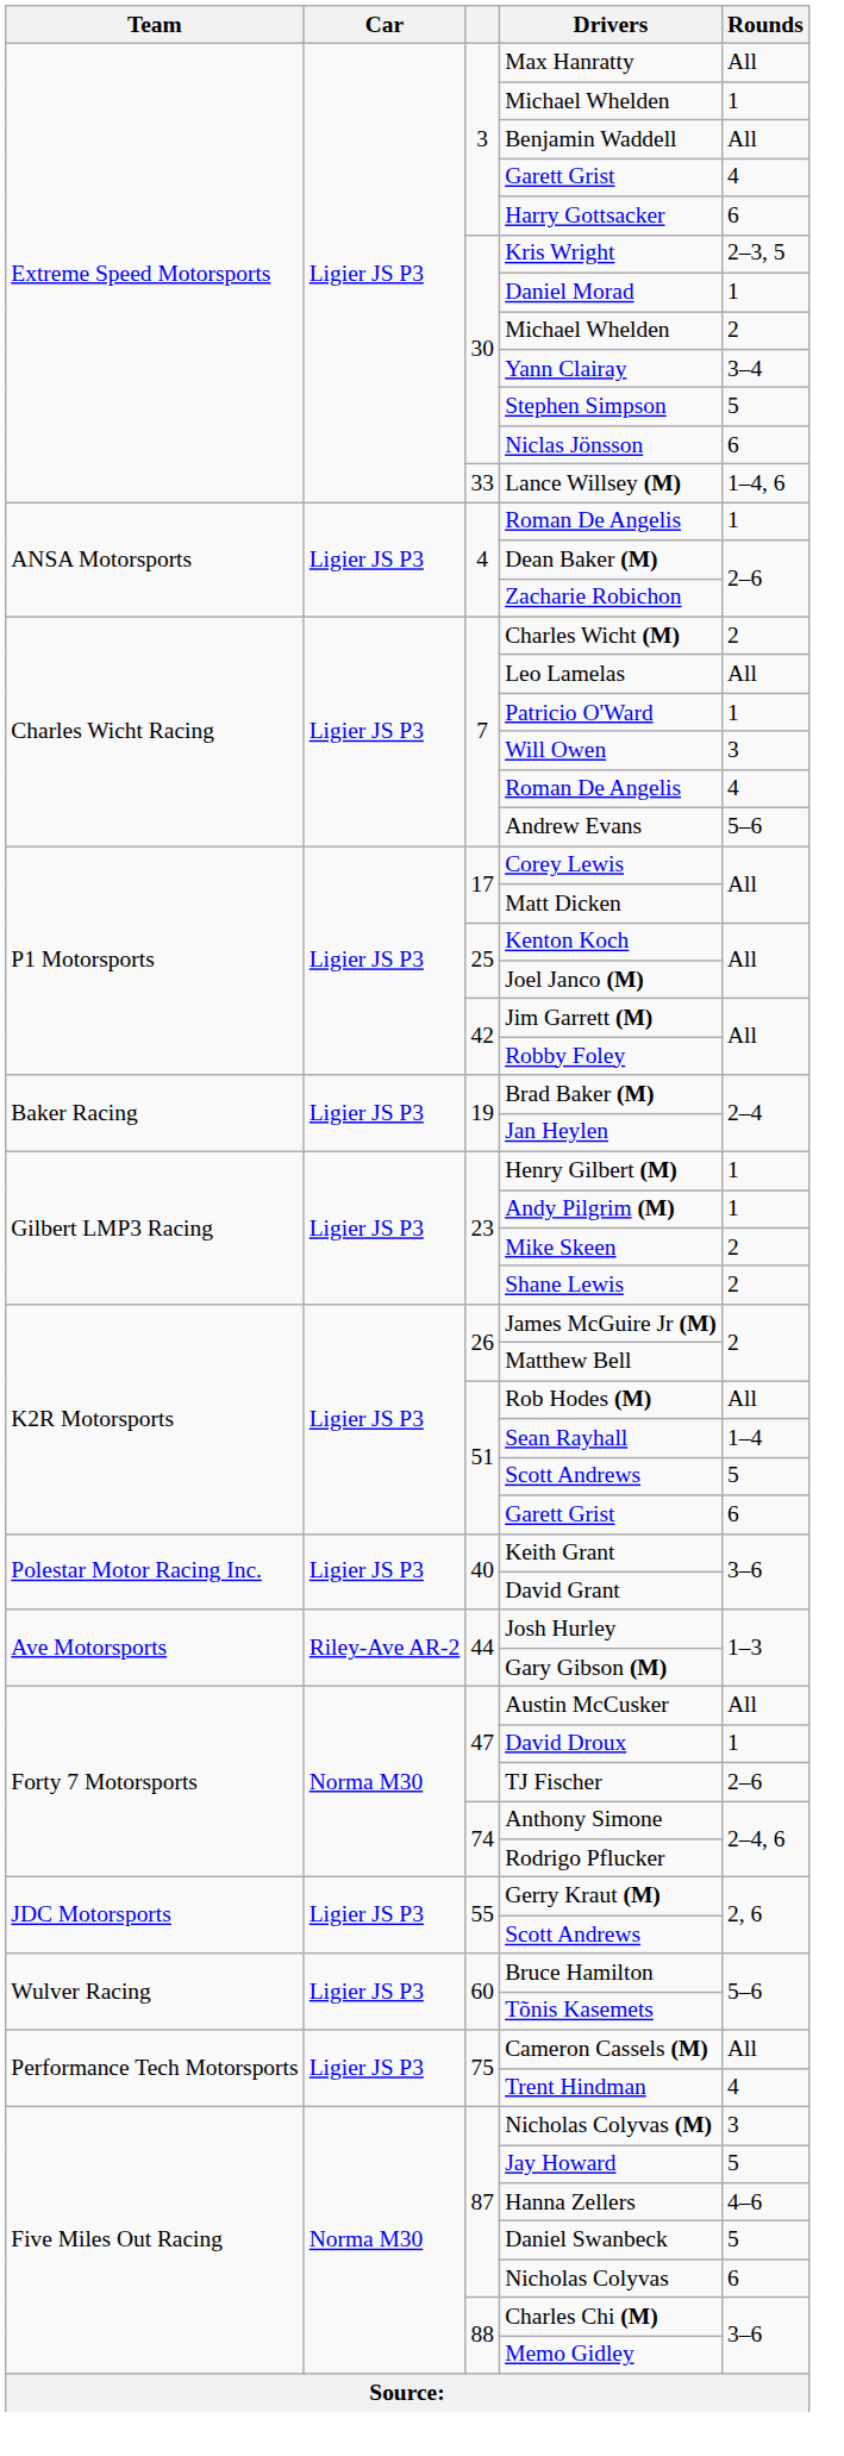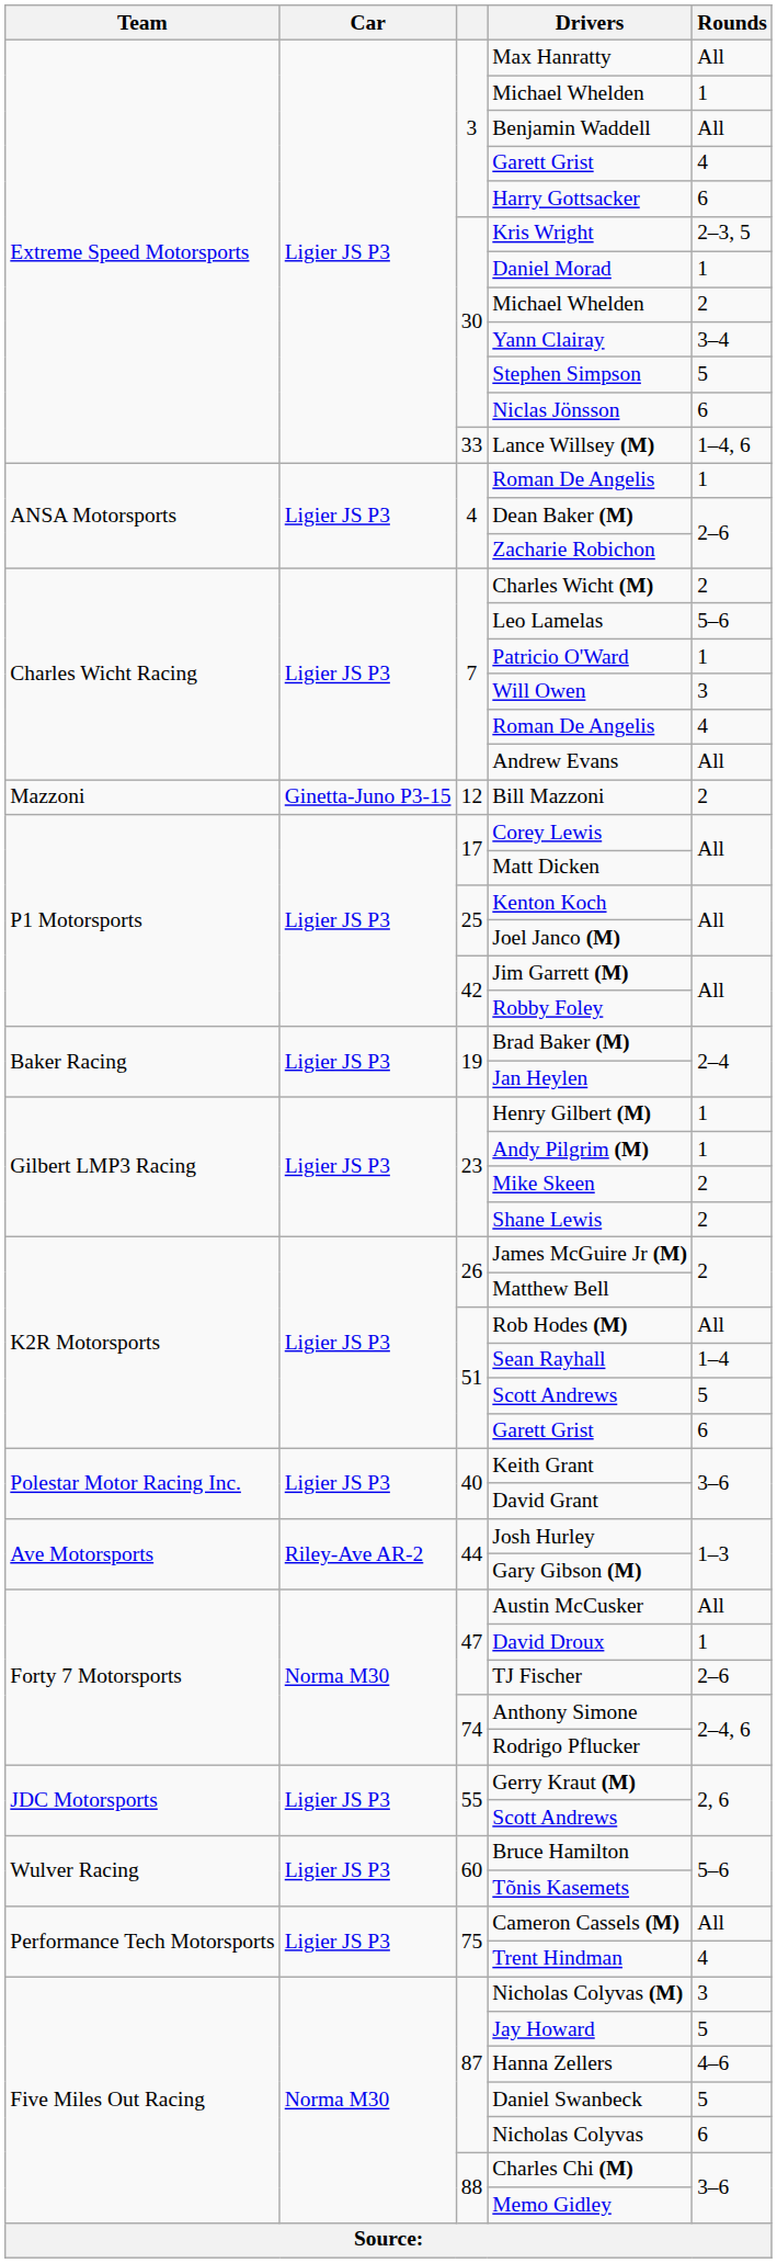Leo Lamelas | Rounds: All -> 5–6
Andrew Evans | Rounds: 5–6 -> All
+ row: Mazzoni | Ginetta-Juno P3-15 | 12 | Bill Mazzoni | 2
